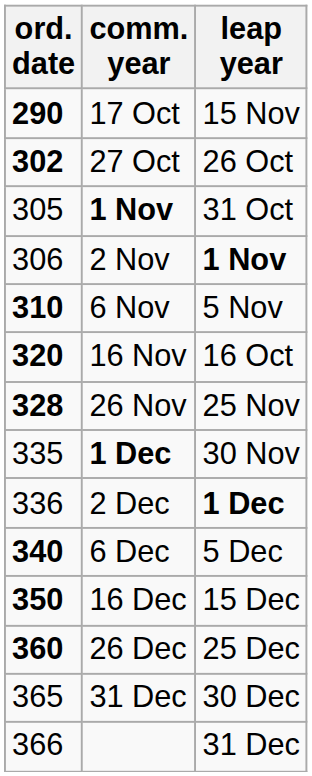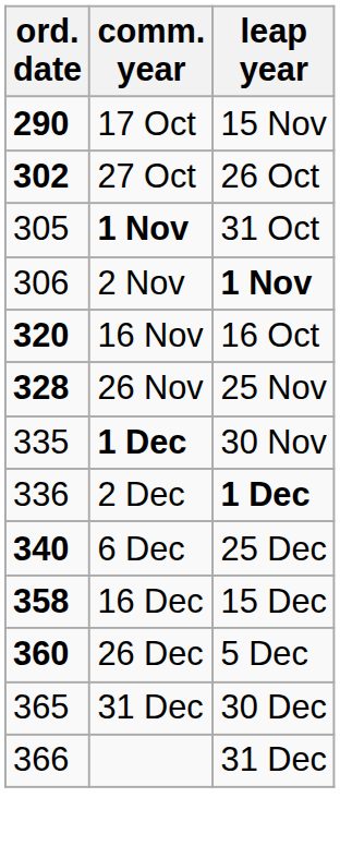- row: 310 | 6 Nov | 5 Nov
6 Dec | leap year: 5 Dec -> 25 Dec
16 Dec | ord. date: 350 -> 358
26 Dec | leap year: 25 Dec -> 5 Dec
